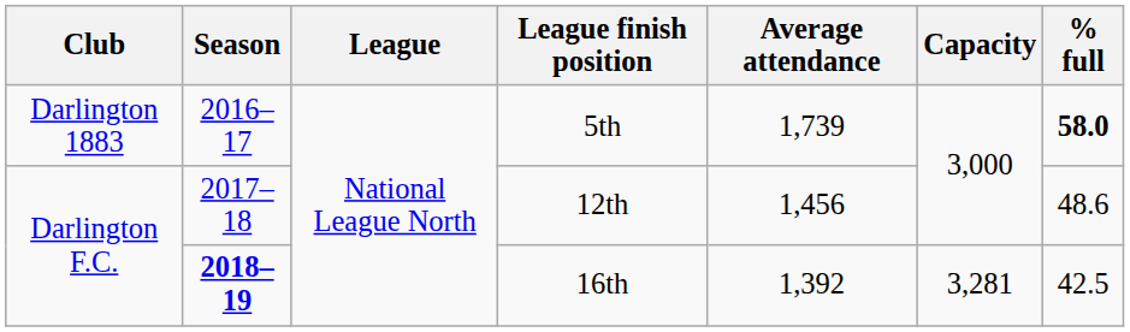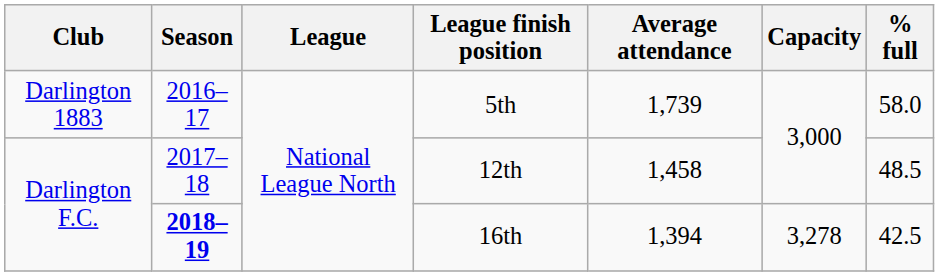5th | % full: bold -> normal
12th | Average attendance: 1,456 -> 1,458
12th | % full: 48.6 -> 48.5
16th | Average attendance: 1,392 -> 1,394
16th | Capacity: 3,281 -> 3,278
